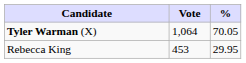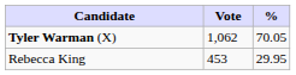Tyler Warman (X) | Vote: 1,064 -> 1,062
